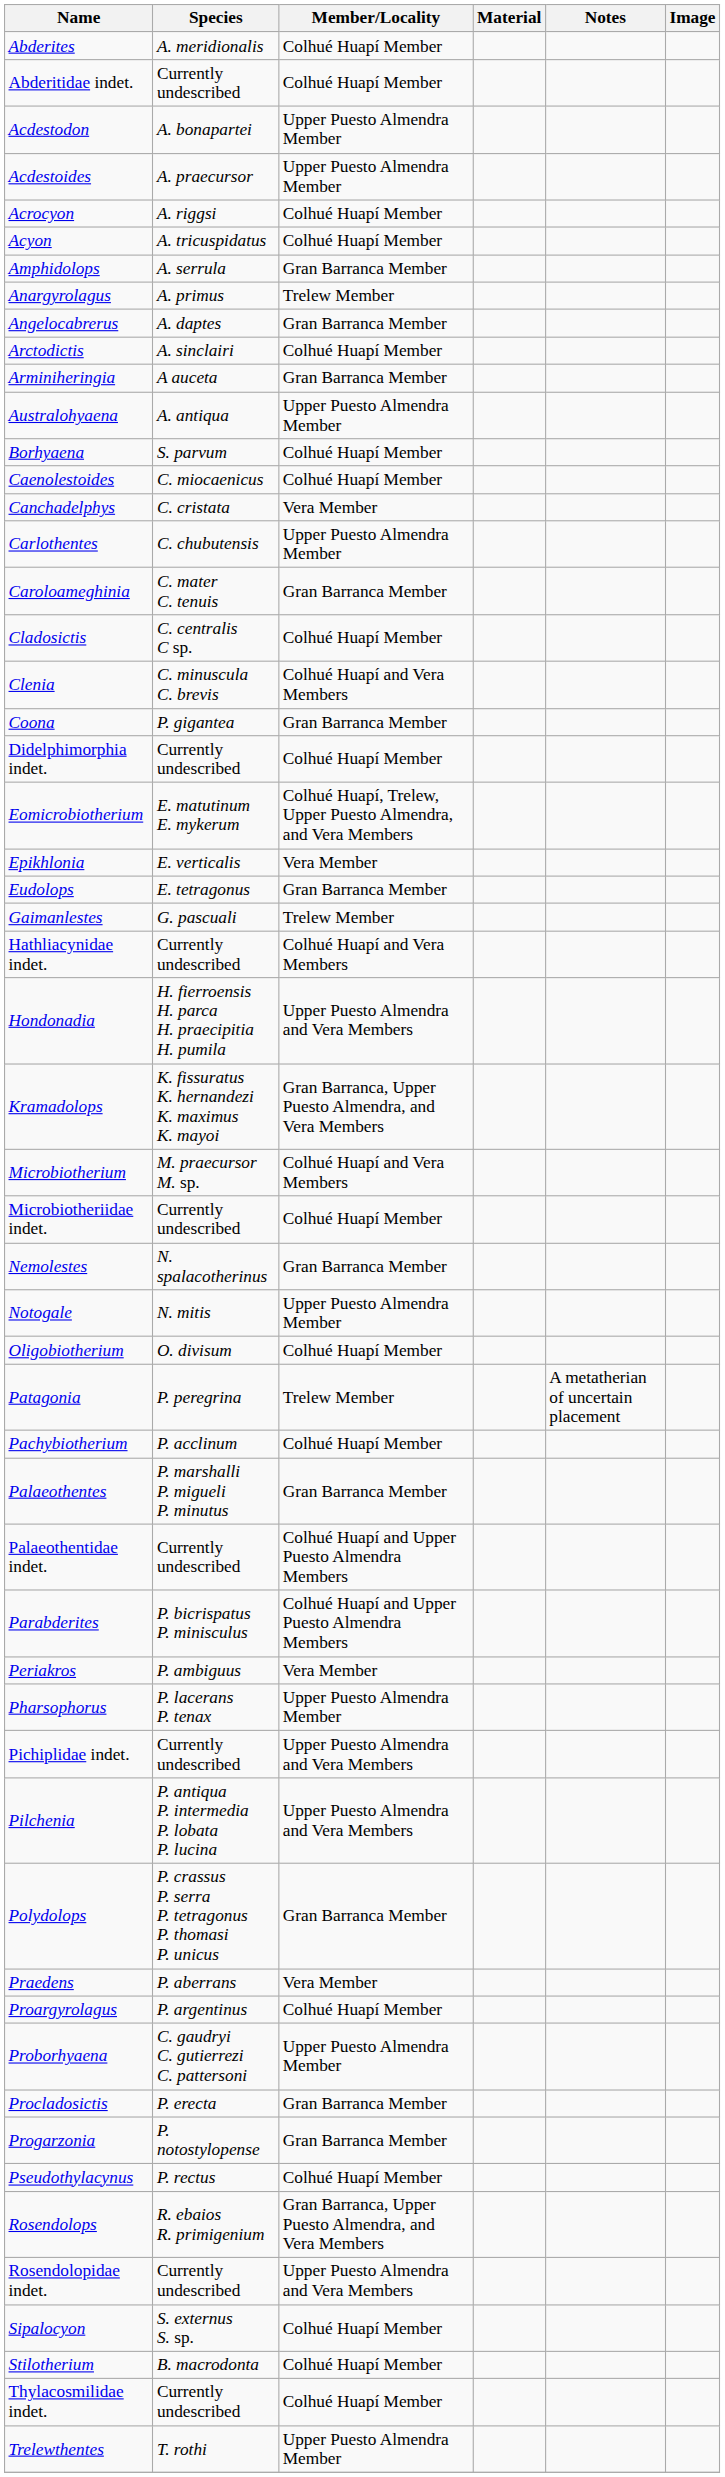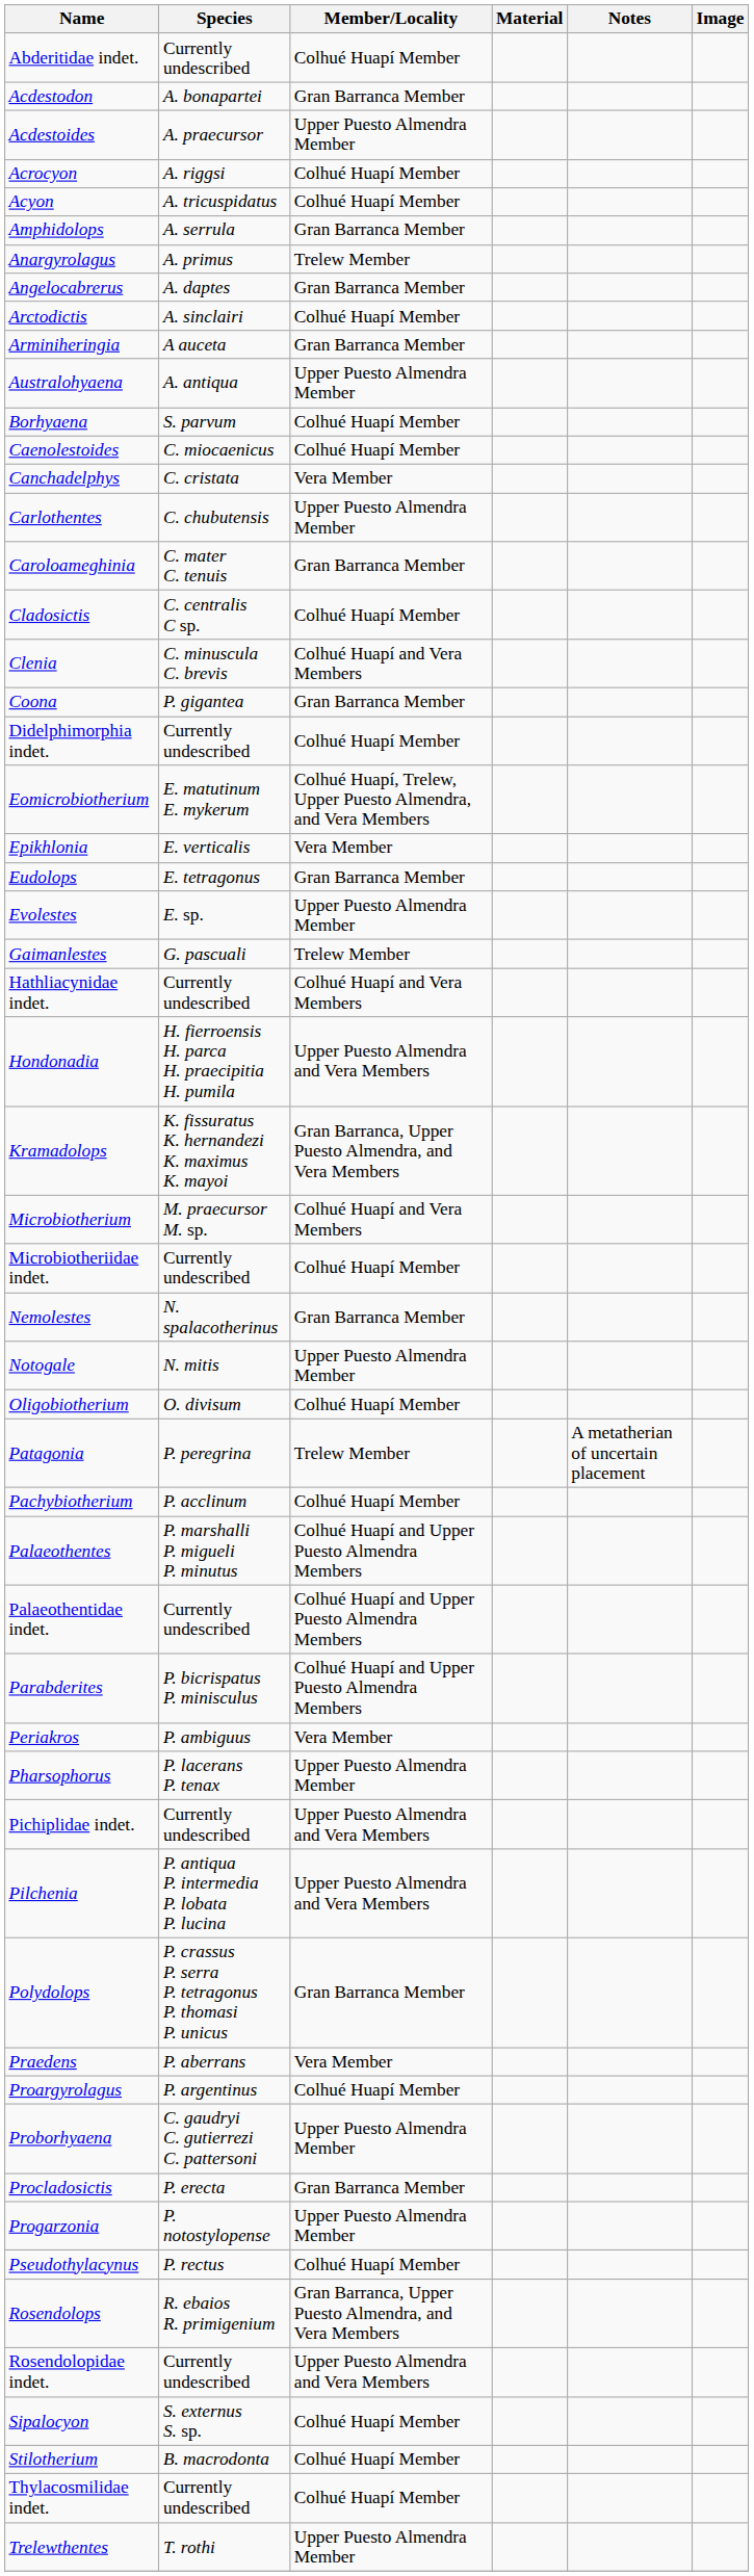- row: Abderites | A. meridionalis | Colhué Huapí Member
Acdestodon | Member/Locality: Upper Puesto Almendra Member -> Gran Barranca Member
+ row: Evolestes | E. sp. | Upper Puesto Almendra Member
Palaeothentes | Member/Locality: Gran Barranca Member -> Colhué Huapí and Upper Puesto Almendra Members
Progarzonia | Member/Locality: Gran Barranca Member -> Upper Puesto Almendra Member
